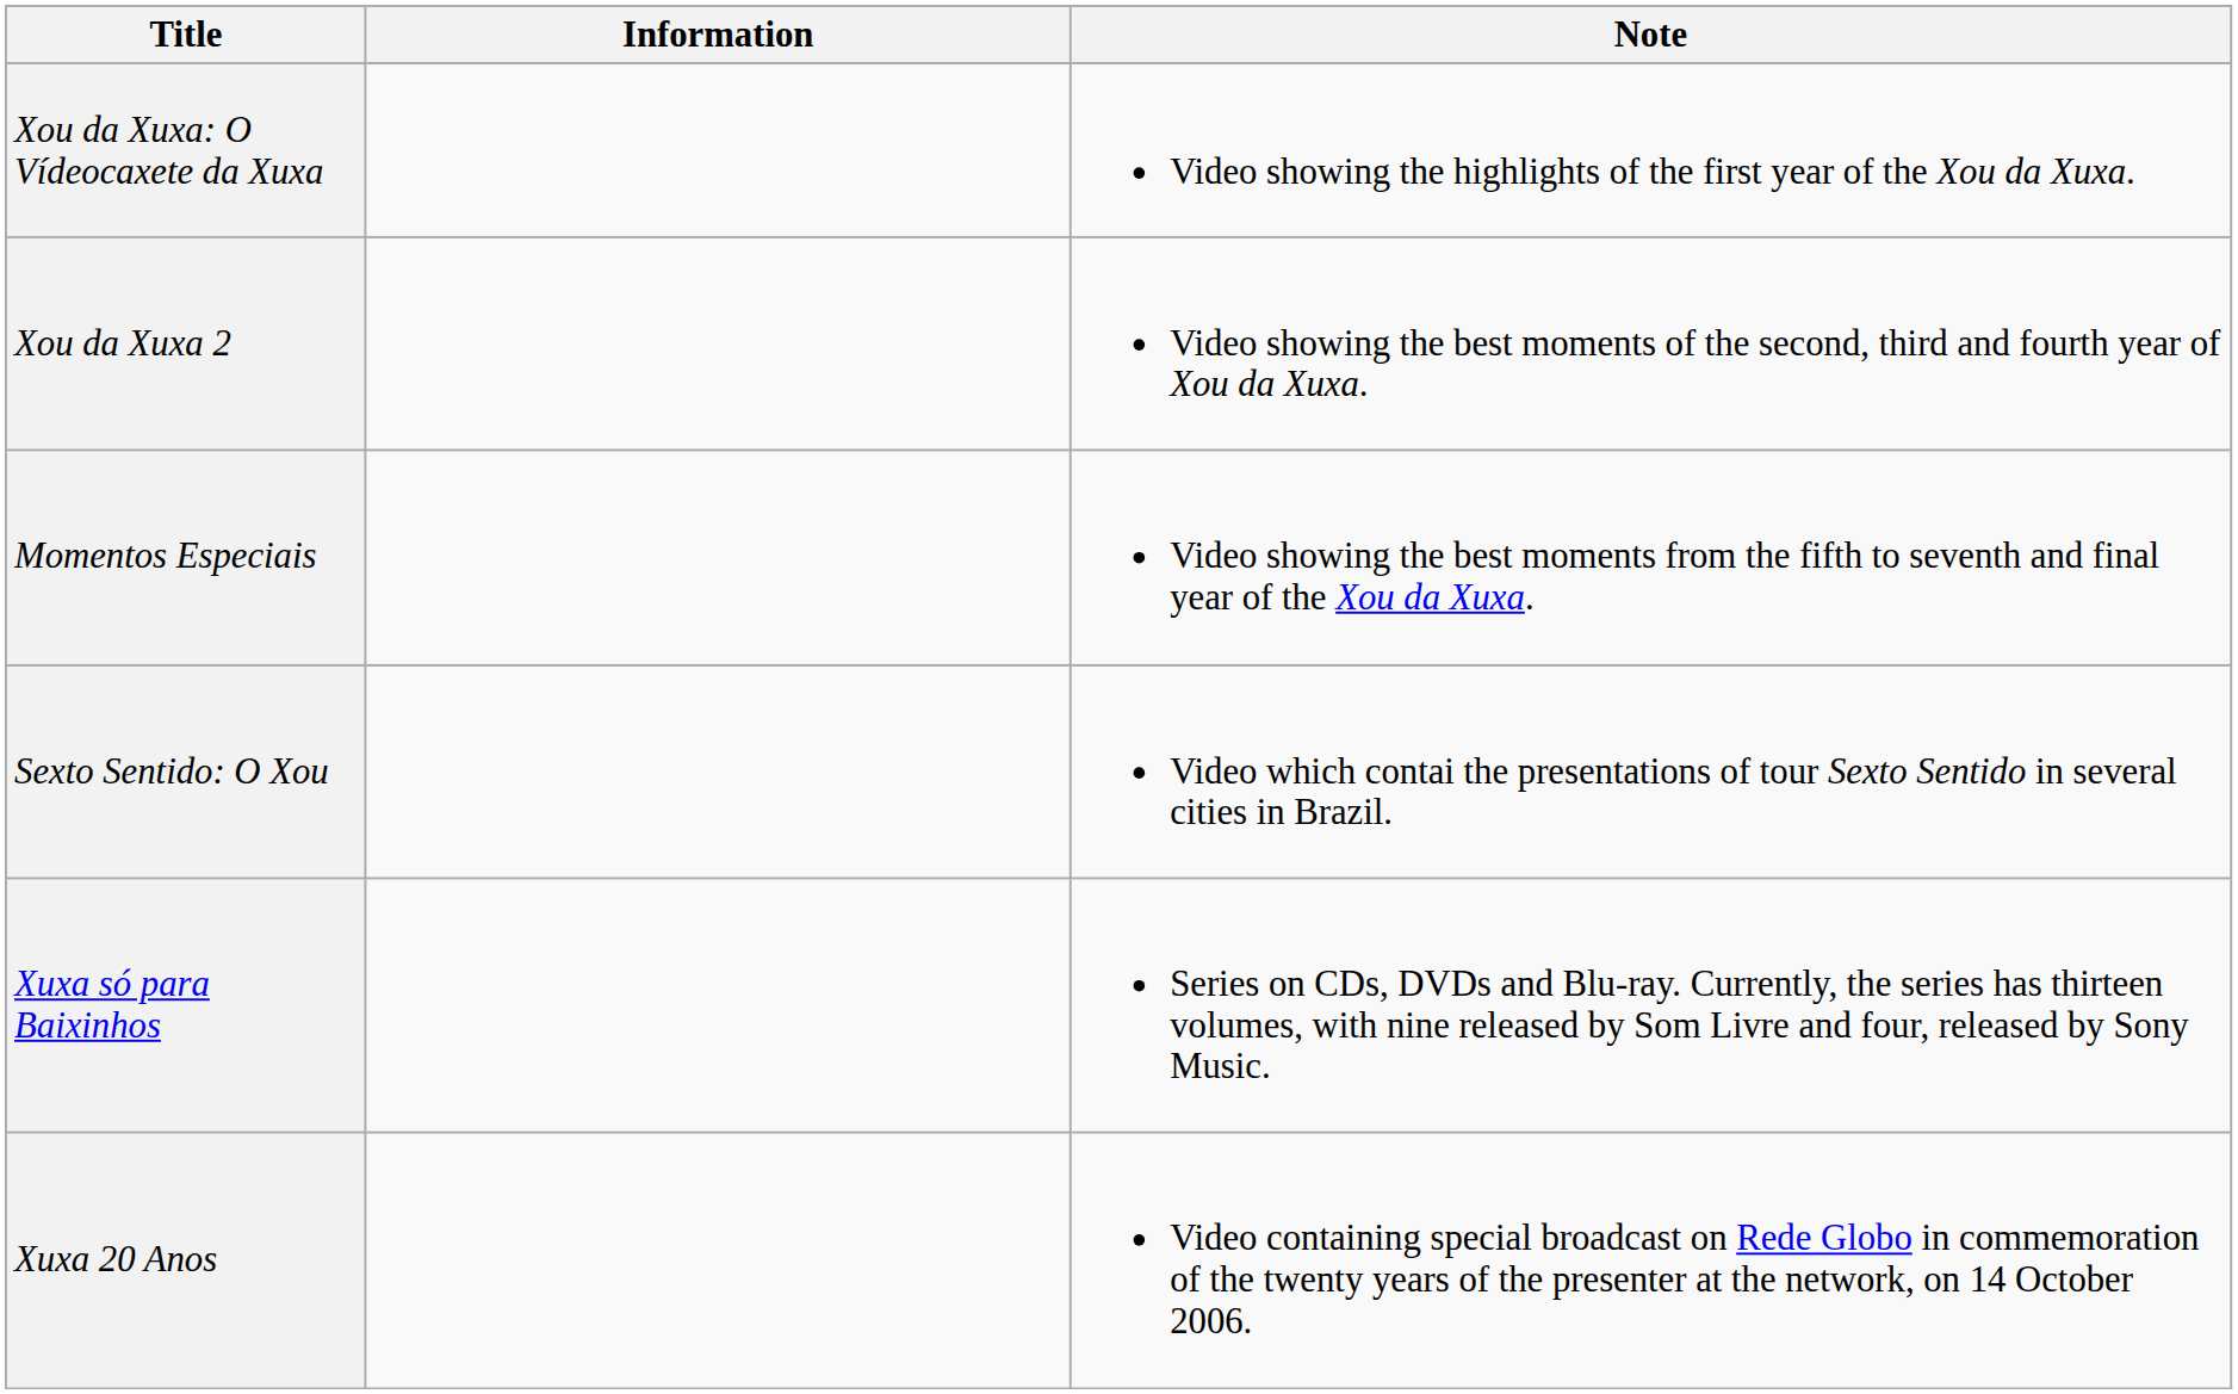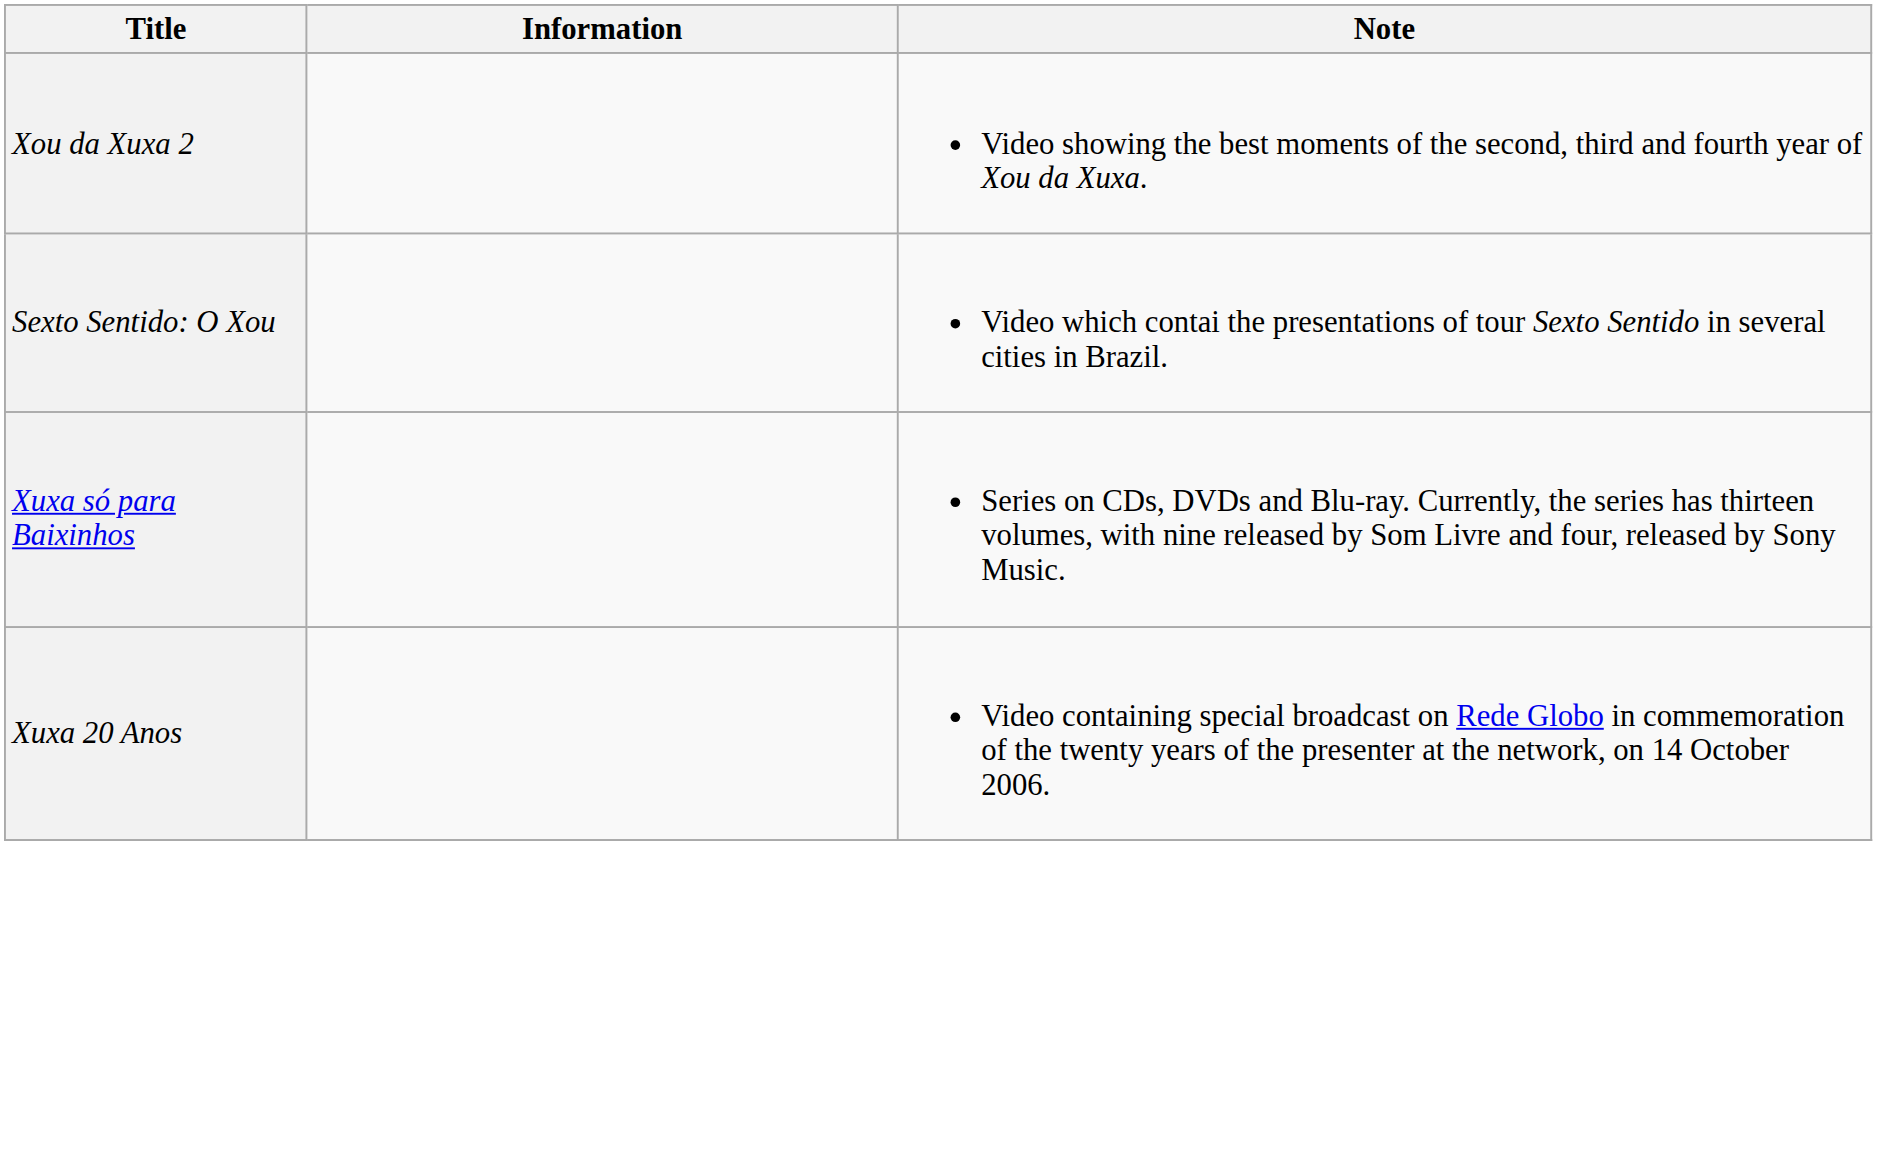- row: Xou da Xuxa: O Vídeocaxete da Xuxa | Video showing the highlights of the first year of the Xou da Xuxa.
- row: Momentos Especiais | Video showing the best moments from the fifth to seventh and final year of the Xou da Xuxa.
